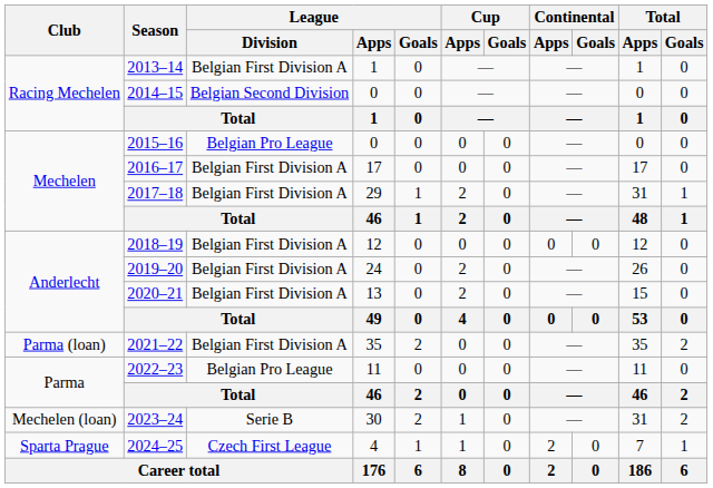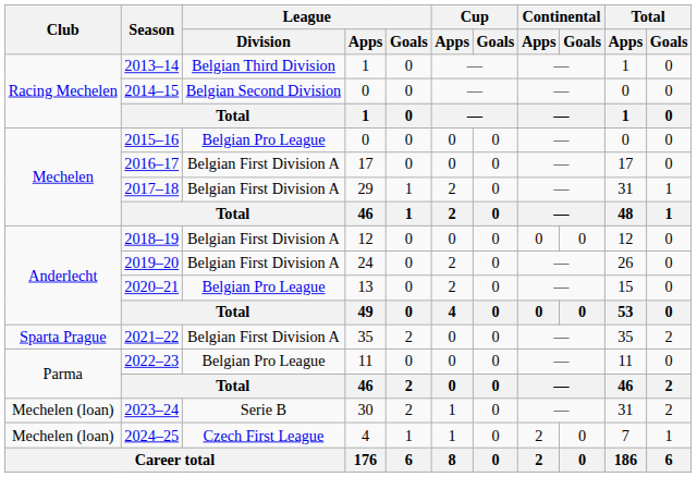2013–14 | League / Division: Belgian First Division A -> Belgian Third Division
2020–21 | League / Division: Belgian First Division A -> Belgian Pro League
2021–22 | Club: Parma (loan) -> Sparta Prague
2024–25 | Club: Sparta Prague -> Mechelen (loan)
